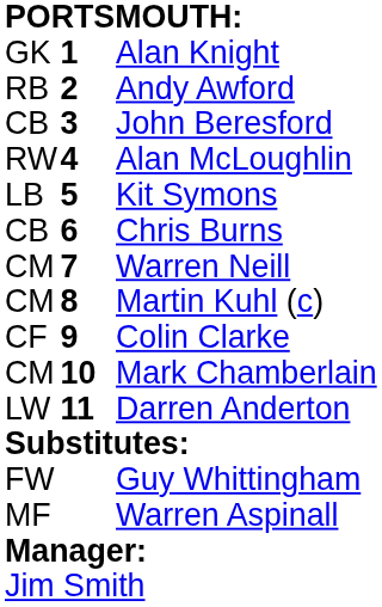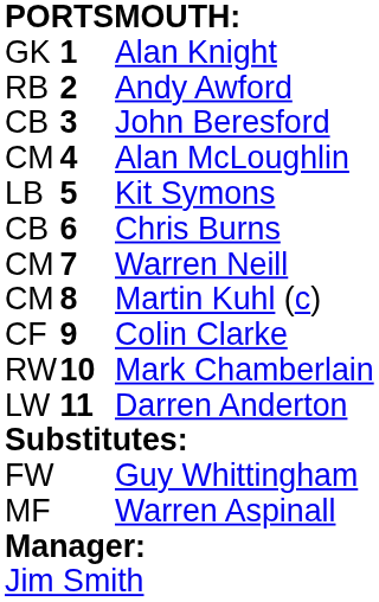Alan McLoughlin | column 1: RW -> CM
Mark Chamberlain | column 1: CM -> RW
